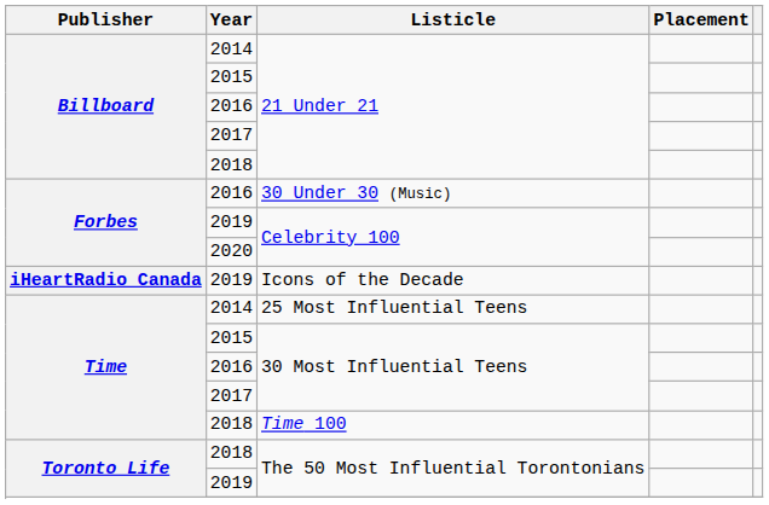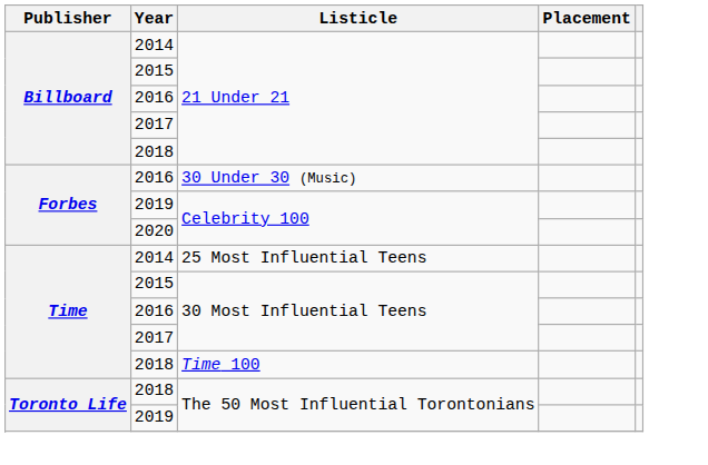- row: iHeartRadio Canada | 2019 | Icons of the Decade
